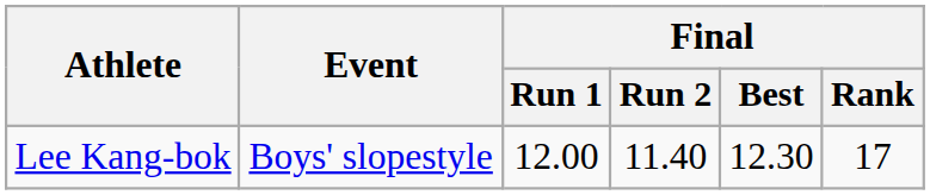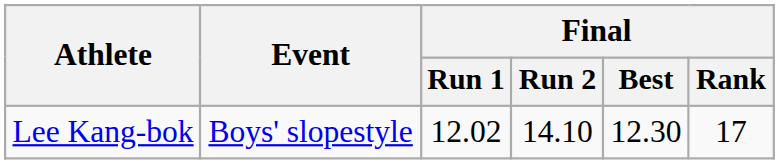Lee Kang-bok | Final / Run 1: 12.00 -> 12.02
Lee Kang-bok | Final / Run 2: 11.40 -> 14.10
